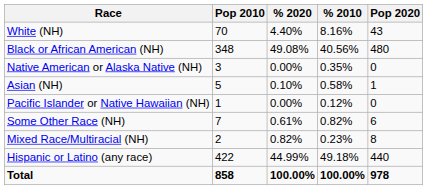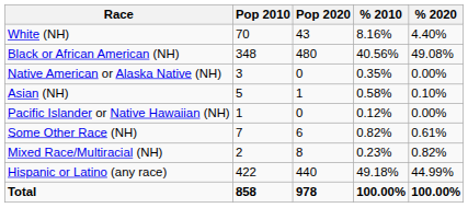columns swapped: Pop 2020 <-> % 2020
